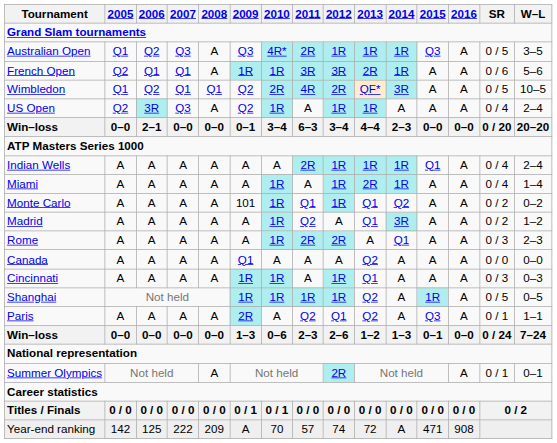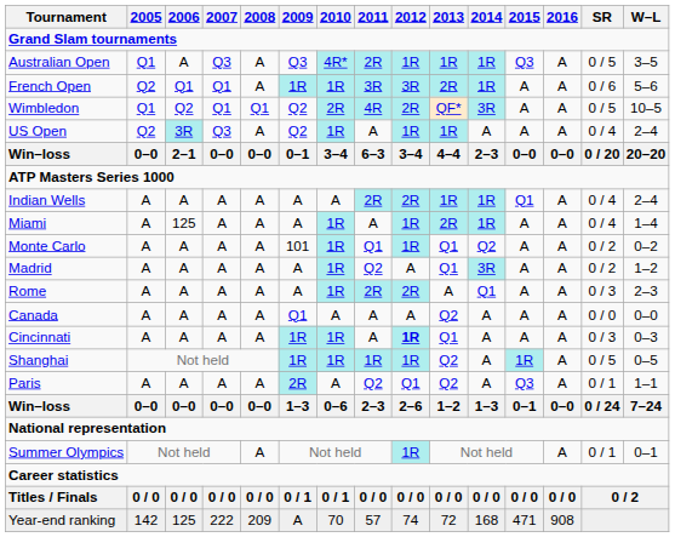Australian Open | 2006: Q2 -> A
Indian Wells | 2012: 1R -> 2R
Miami | 2006: A -> 125
Cincinnati | 2012: normal -> bold
Summer Olympics | 2012: 2R -> 1R
Year-end ranking | 2014: A -> 168
